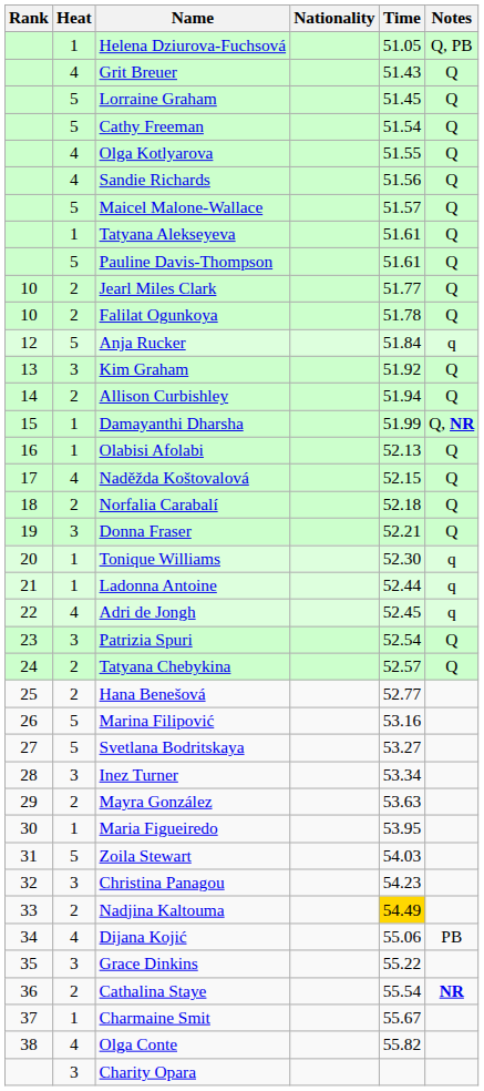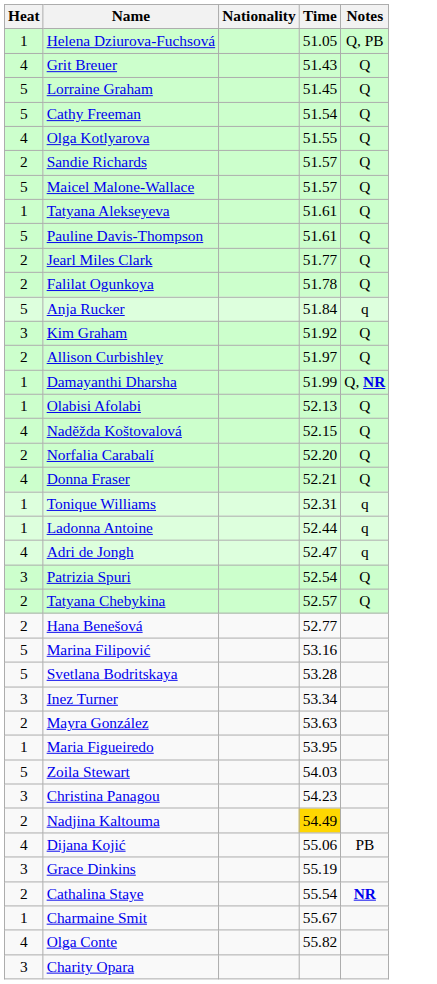- column: Rank | 10 | 10 | 12 | 13 | 14 | 15 | 16 | 17 | 18 | 19 | 20 | 21 | 22 | 23 | 24 | 25 | 26 | 27 | 28 | 29 | 30 | 31 | 32 | 33 | 34 | 35 | 36 | 37 | 38
Sandie Richards | Heat: 4 -> 2
Sandie Richards | Time: 51.56 -> 51.57
Allison Curbishley | Time: 51.94 -> 51.97
Norfalia Carabalí | Time: 52.18 -> 52.20
Donna Fraser | Heat: 3 -> 4
Tonique Williams | Time: 52.30 -> 52.31
Adri de Jongh | Time: 52.45 -> 52.47
Svetlana Bodritskaya | Time: 53.27 -> 53.28
Grace Dinkins | Time: 55.22 -> 55.19
